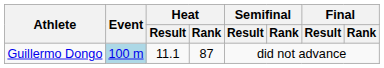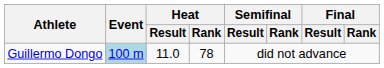Guillermo Dongo | Heat / Result: 11.1 -> 11.0
Guillermo Dongo | Heat / Rank: 87 -> 78
